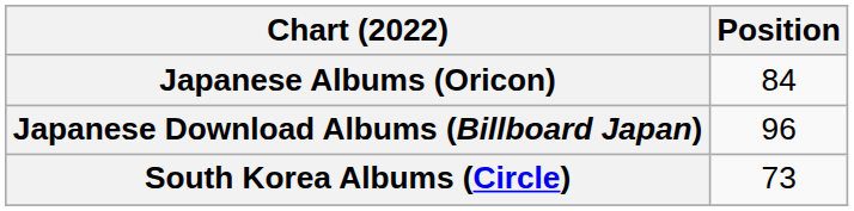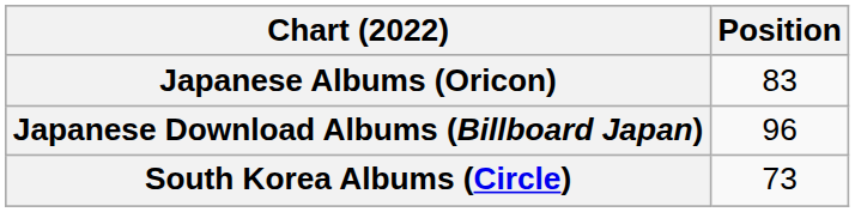Japanese Albums (Oricon) | Position: 84 -> 83
